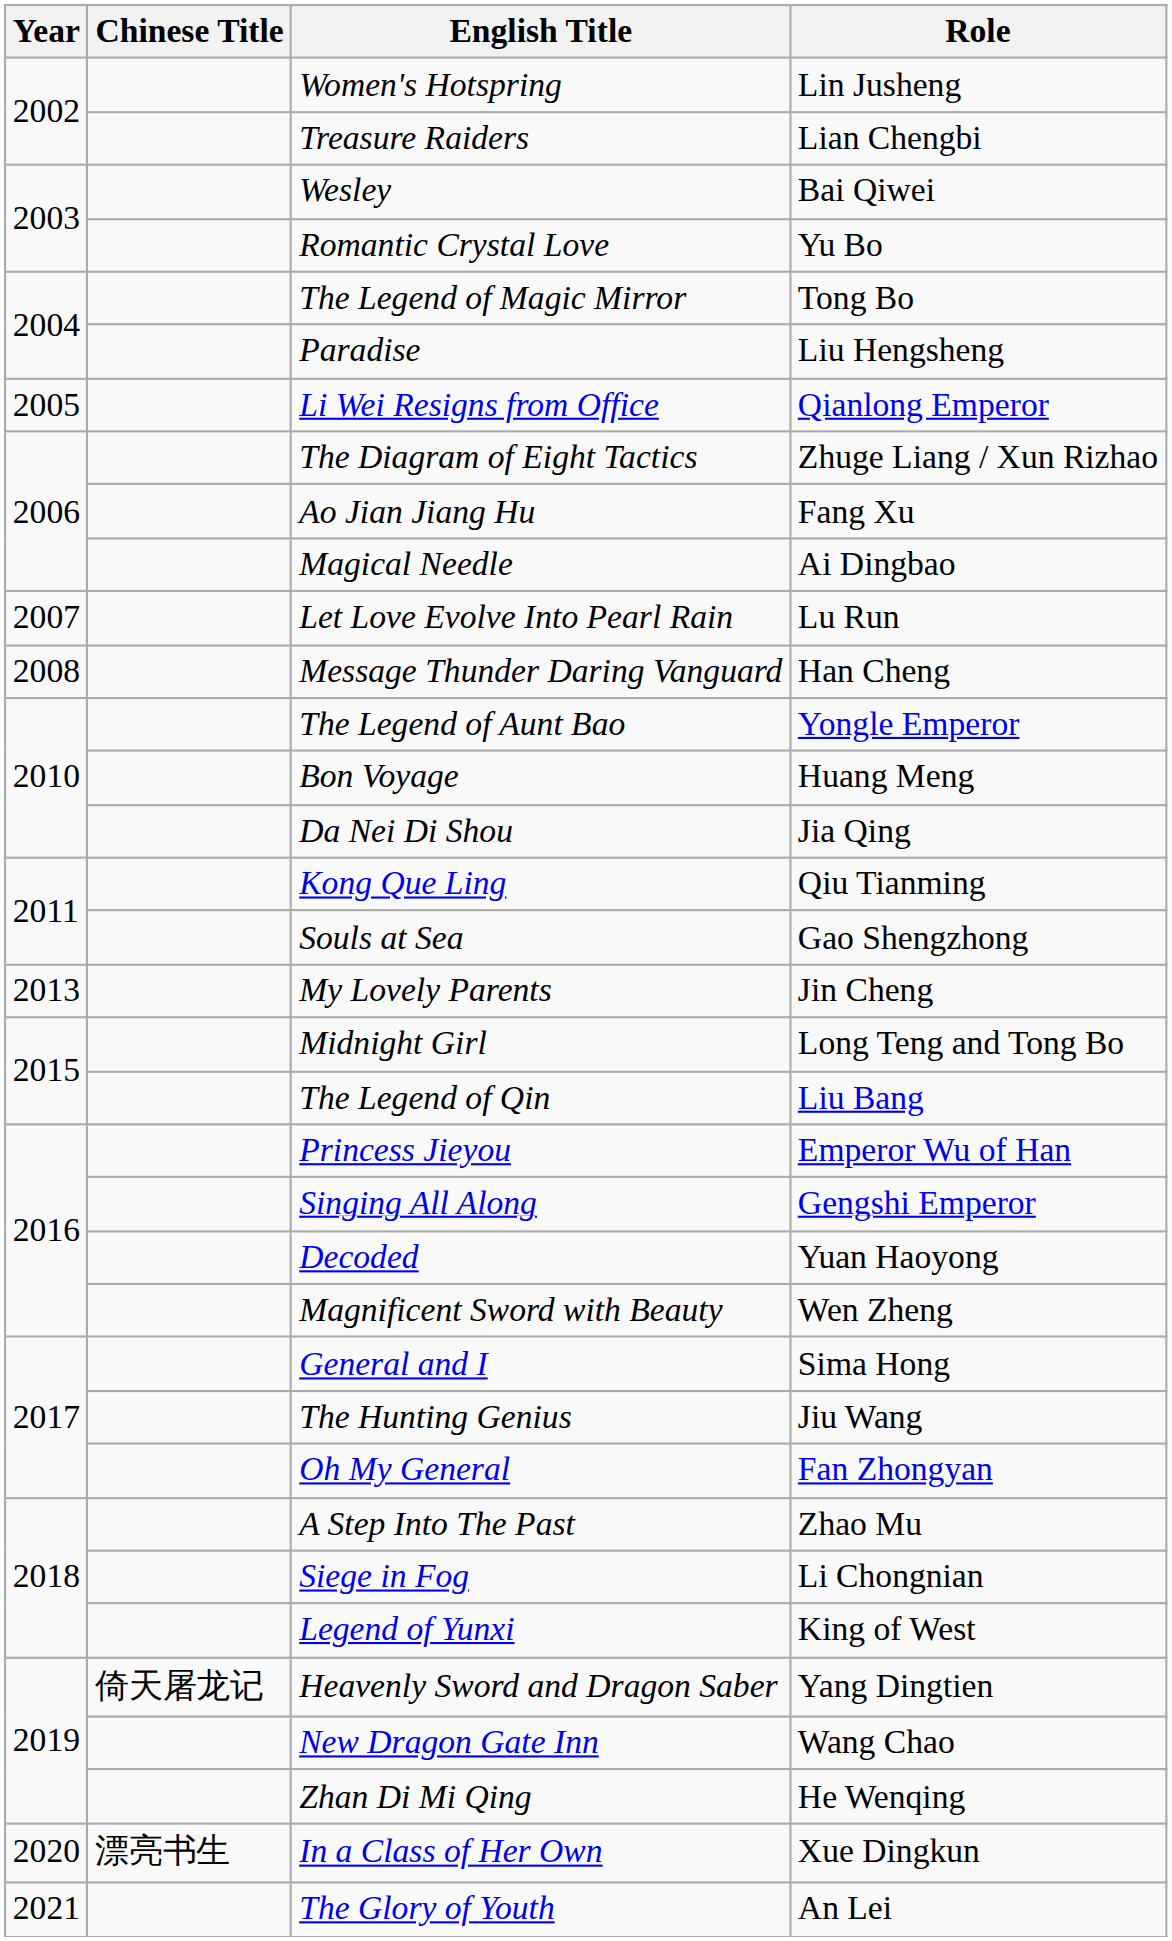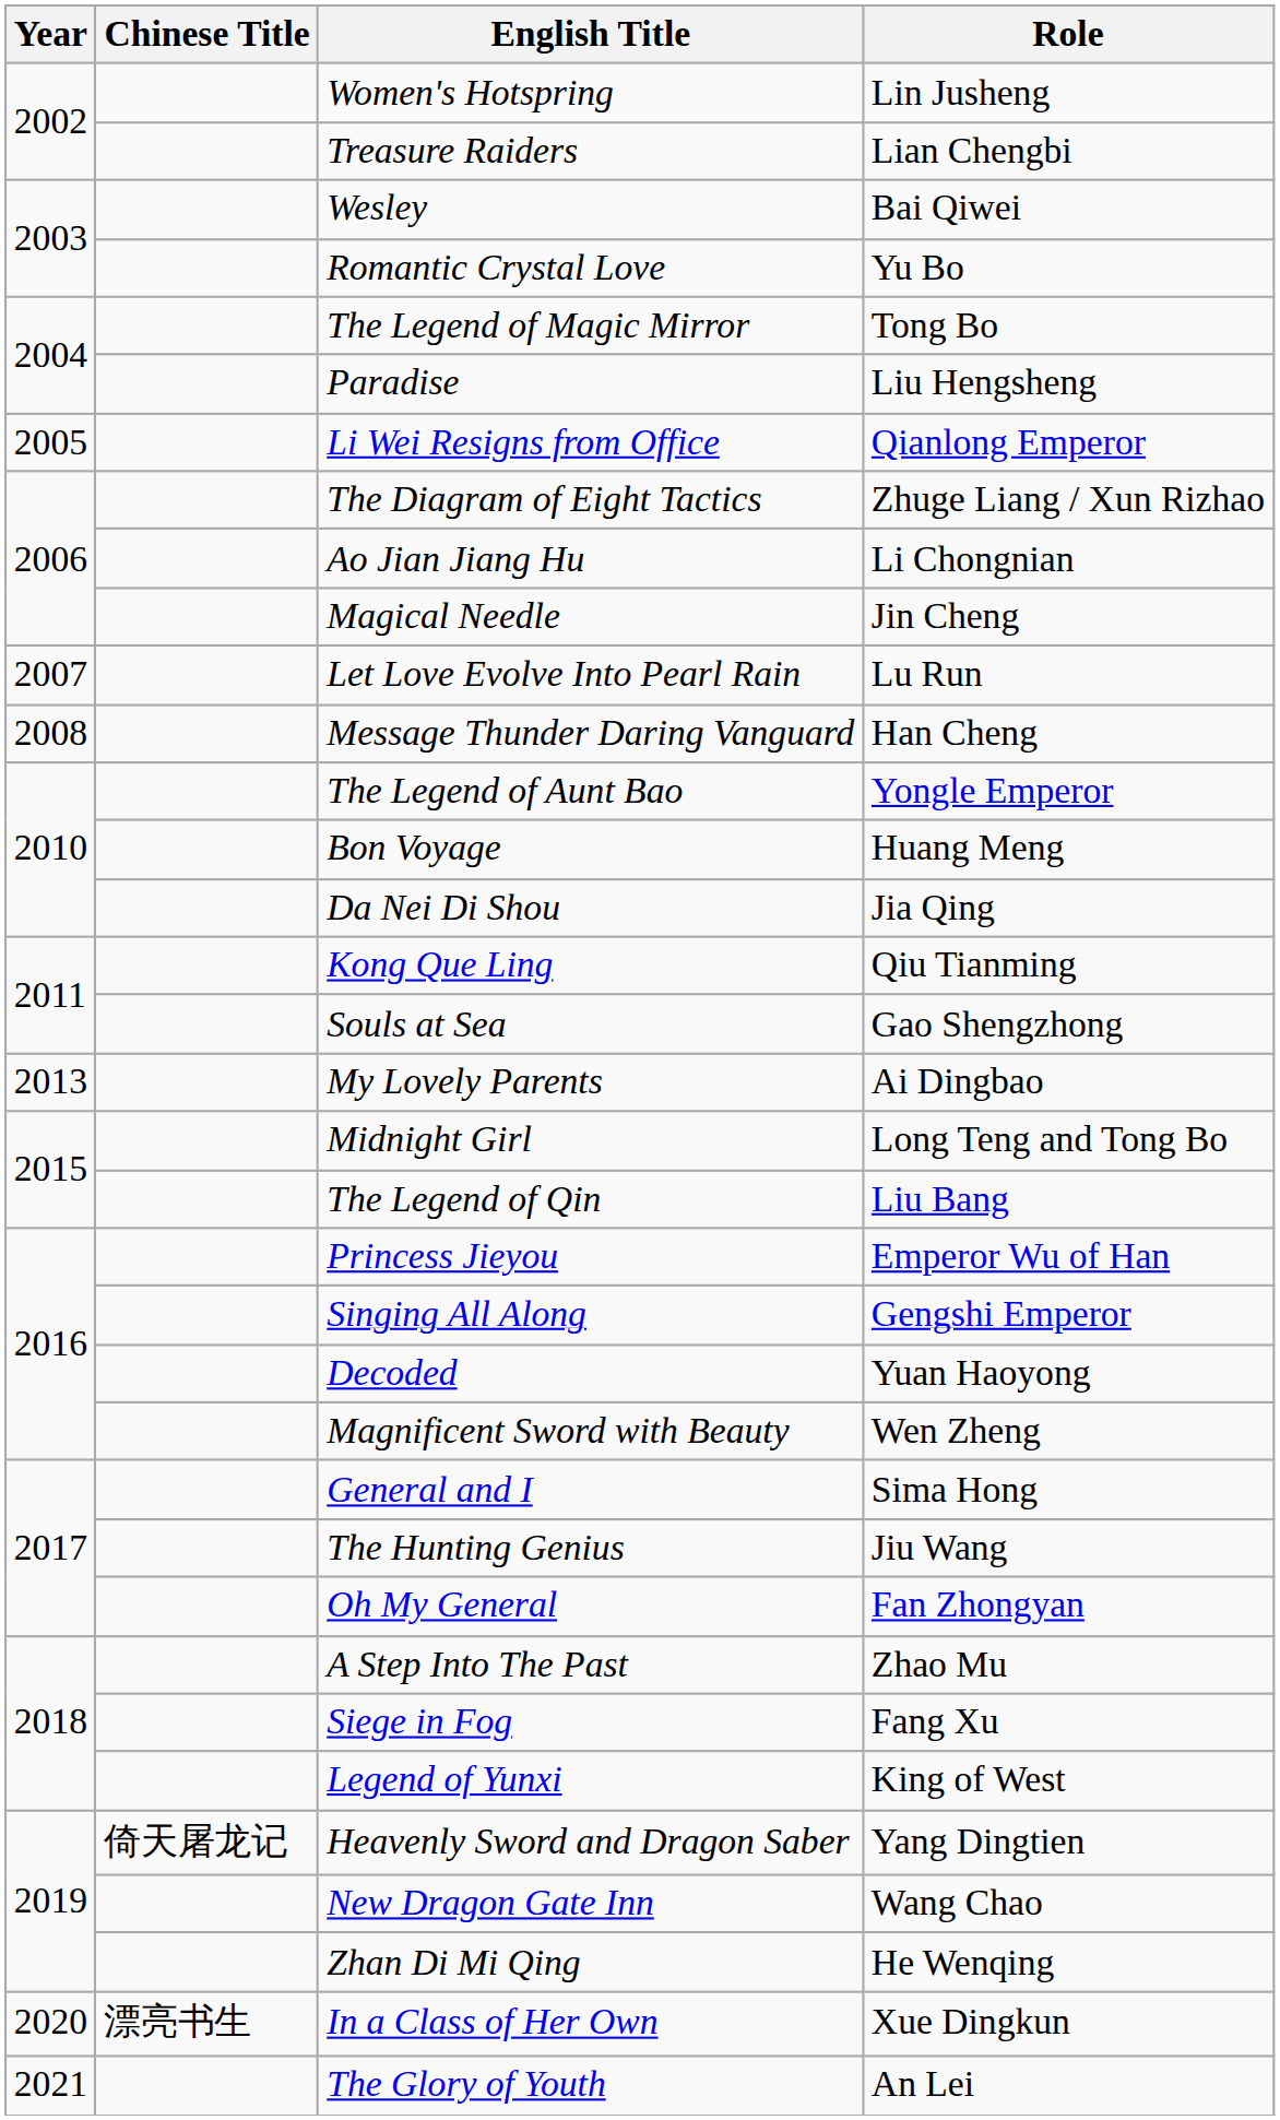Ao Jian Jiang Hu | Role: Fang Xu -> Li Chongnian
Magical Needle | Role: Ai Dingbao -> Jin Cheng
My Lovely Parents | Role: Jin Cheng -> Ai Dingbao
Siege in Fog | Role: Li Chongnian -> Fang Xu
